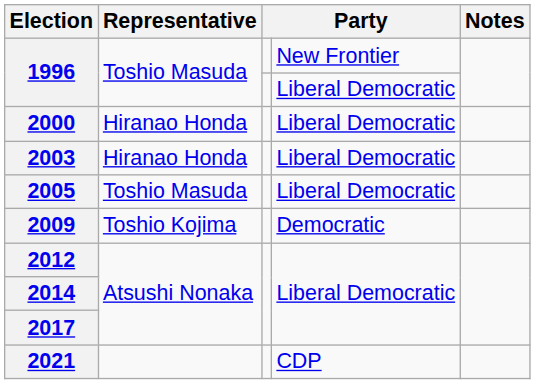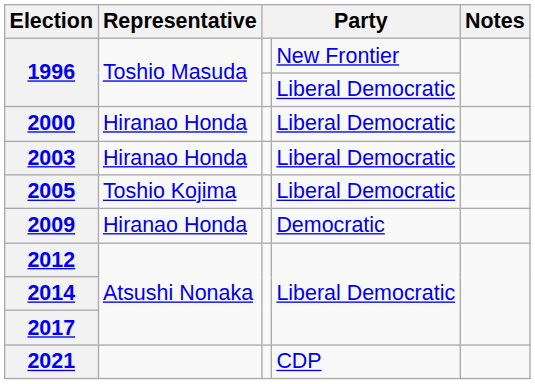2005 | Representative: Toshio Masuda -> Toshio Kojima
2009 | Representative: Toshio Kojima -> Hiranao Honda
